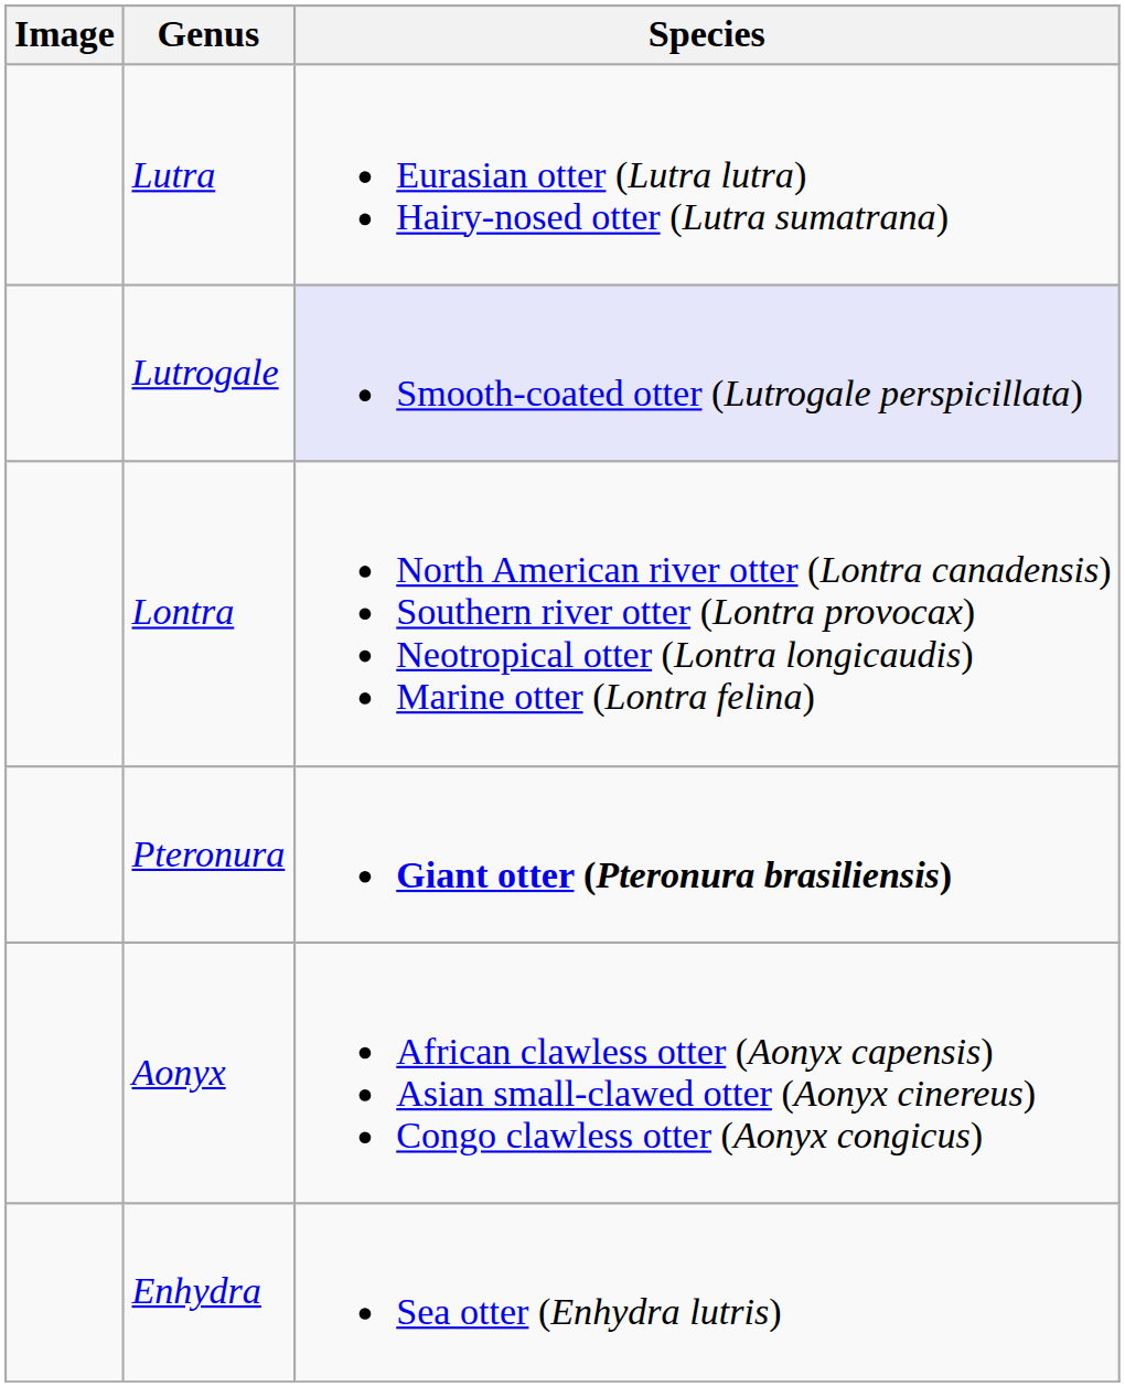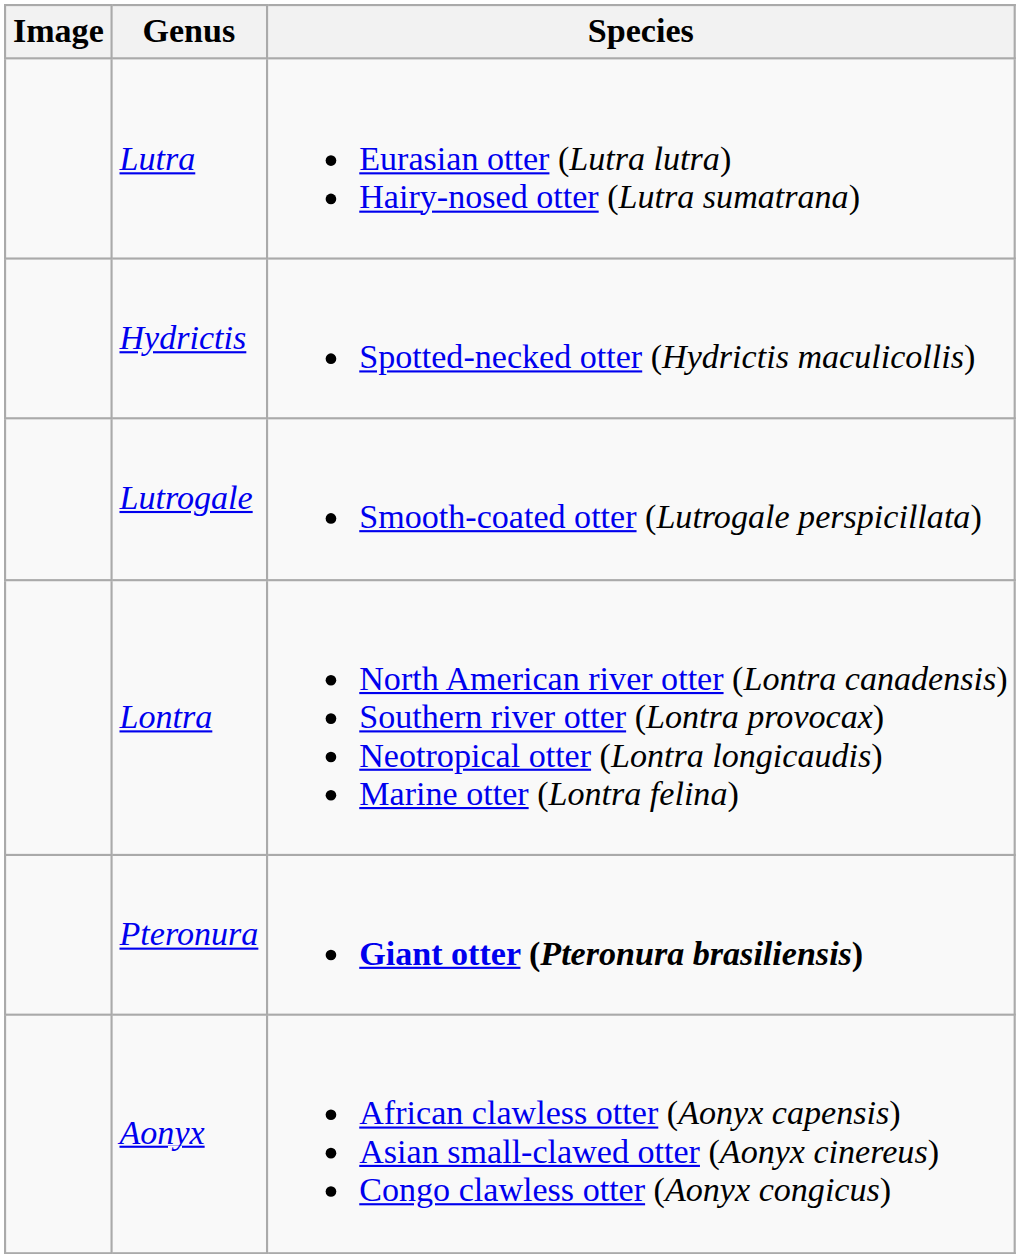+ row: Hydrictis | Spotted-necked otter (Hydrictis maculicollis)
Lutrogale | Species: lavender background -> no background
- row: Enhydra | Sea otter (Enhydra lutris)
